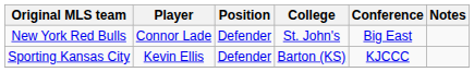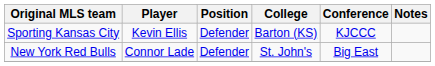rows swapped: New York Red Bulls <-> Sporting Kansas City
